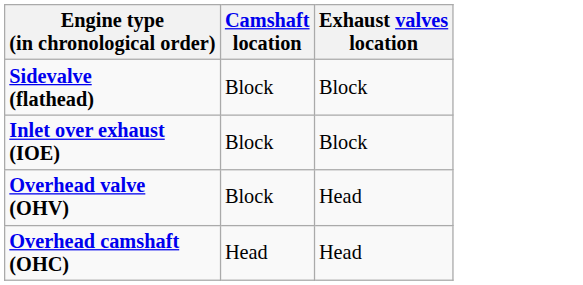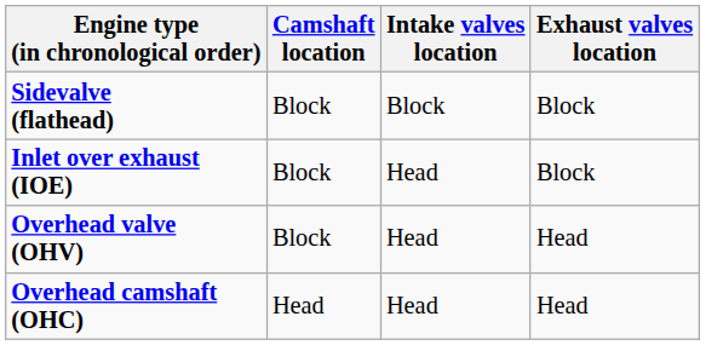+ column: Intake valves location | Block | Head | Head | Head
